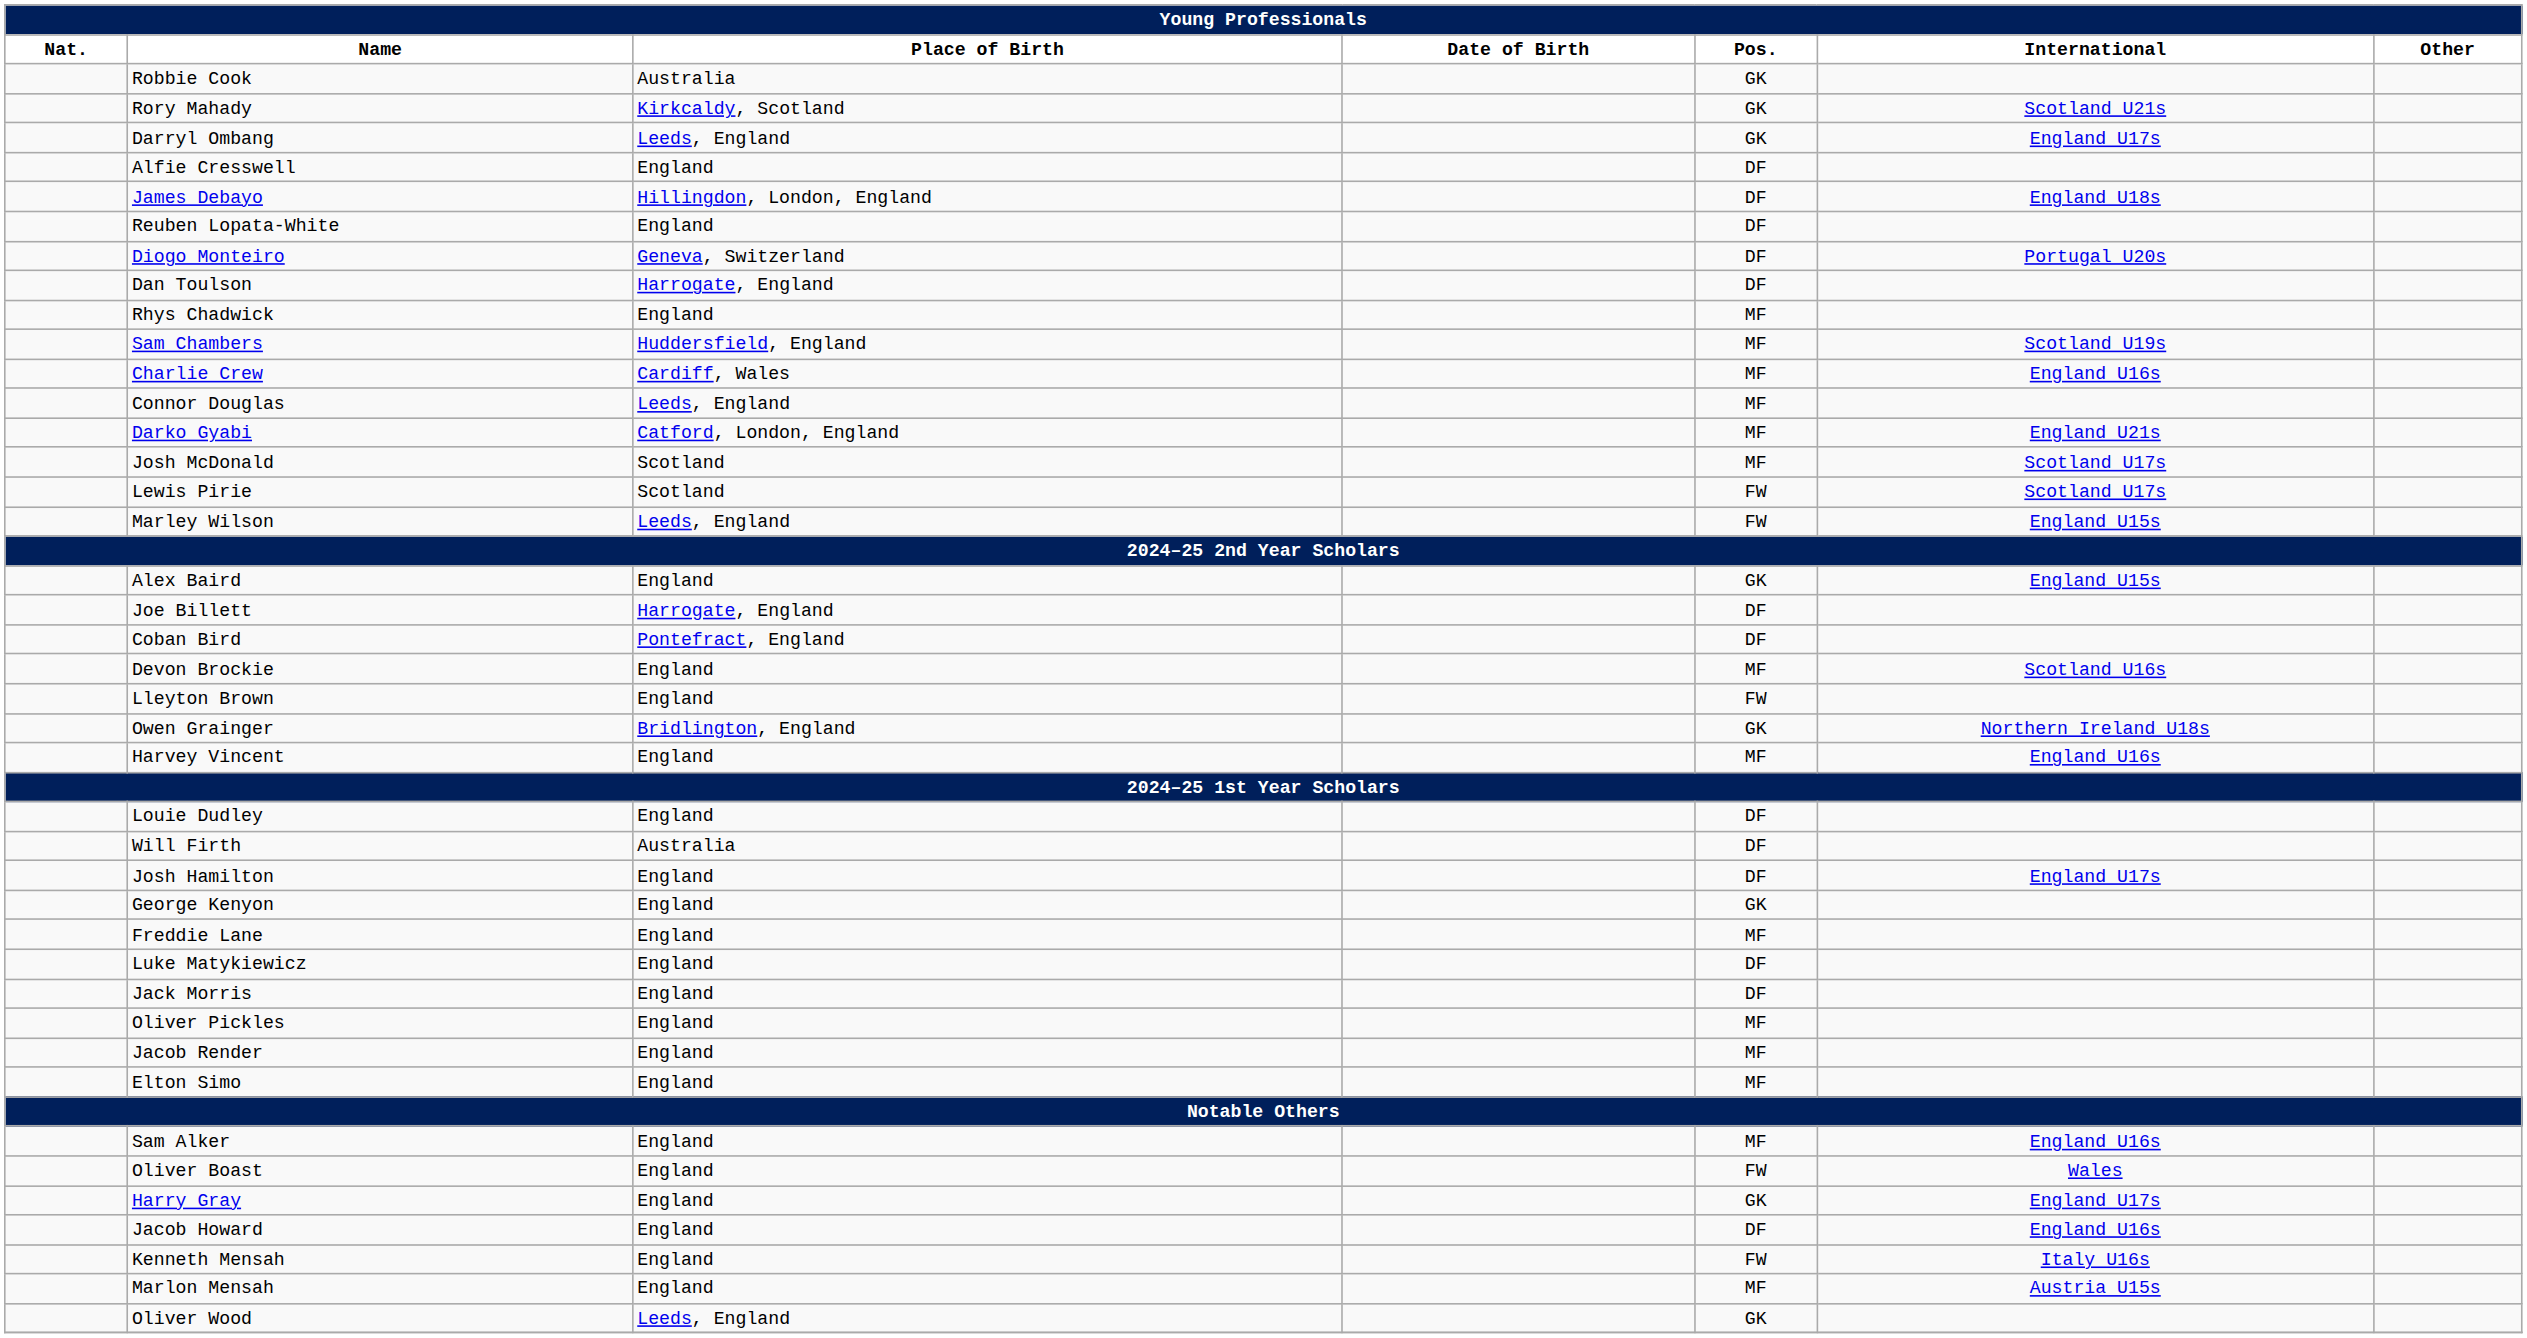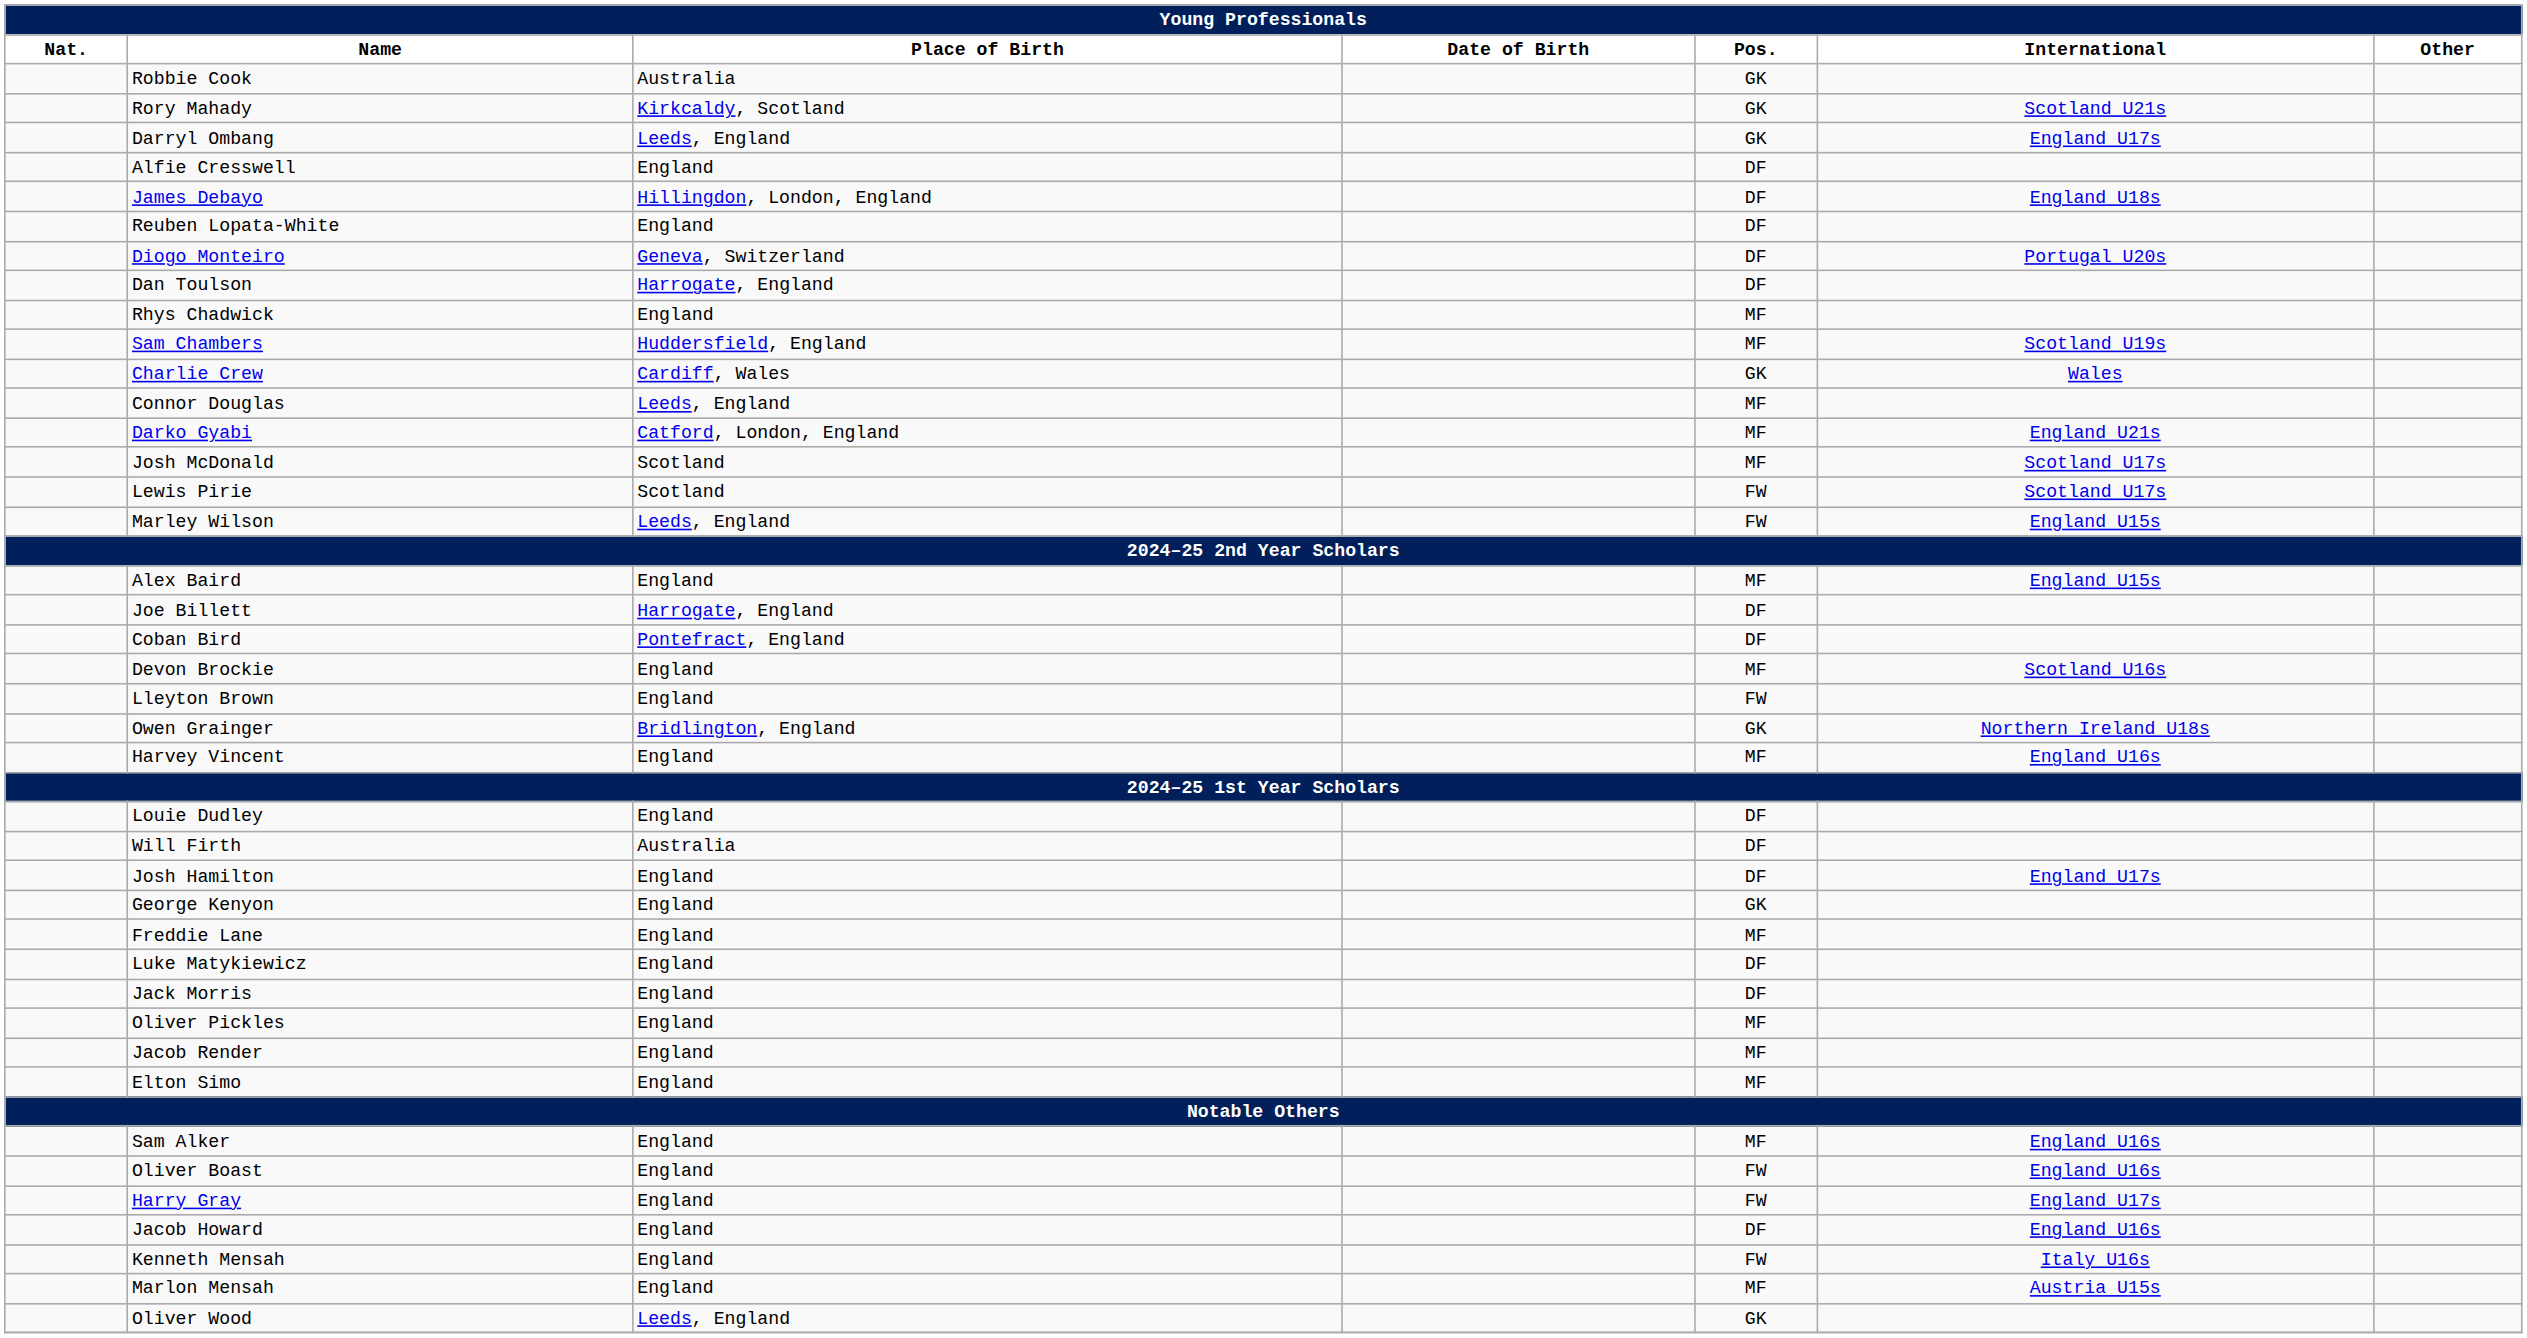Charlie Crew | Pos.: MF -> GK
Charlie Crew | International: England U16s -> Wales
Alex Baird | Pos.: GK -> MF
Oliver Boast | International: Wales -> England U16s
Harry Gray | Pos.: GK -> FW
